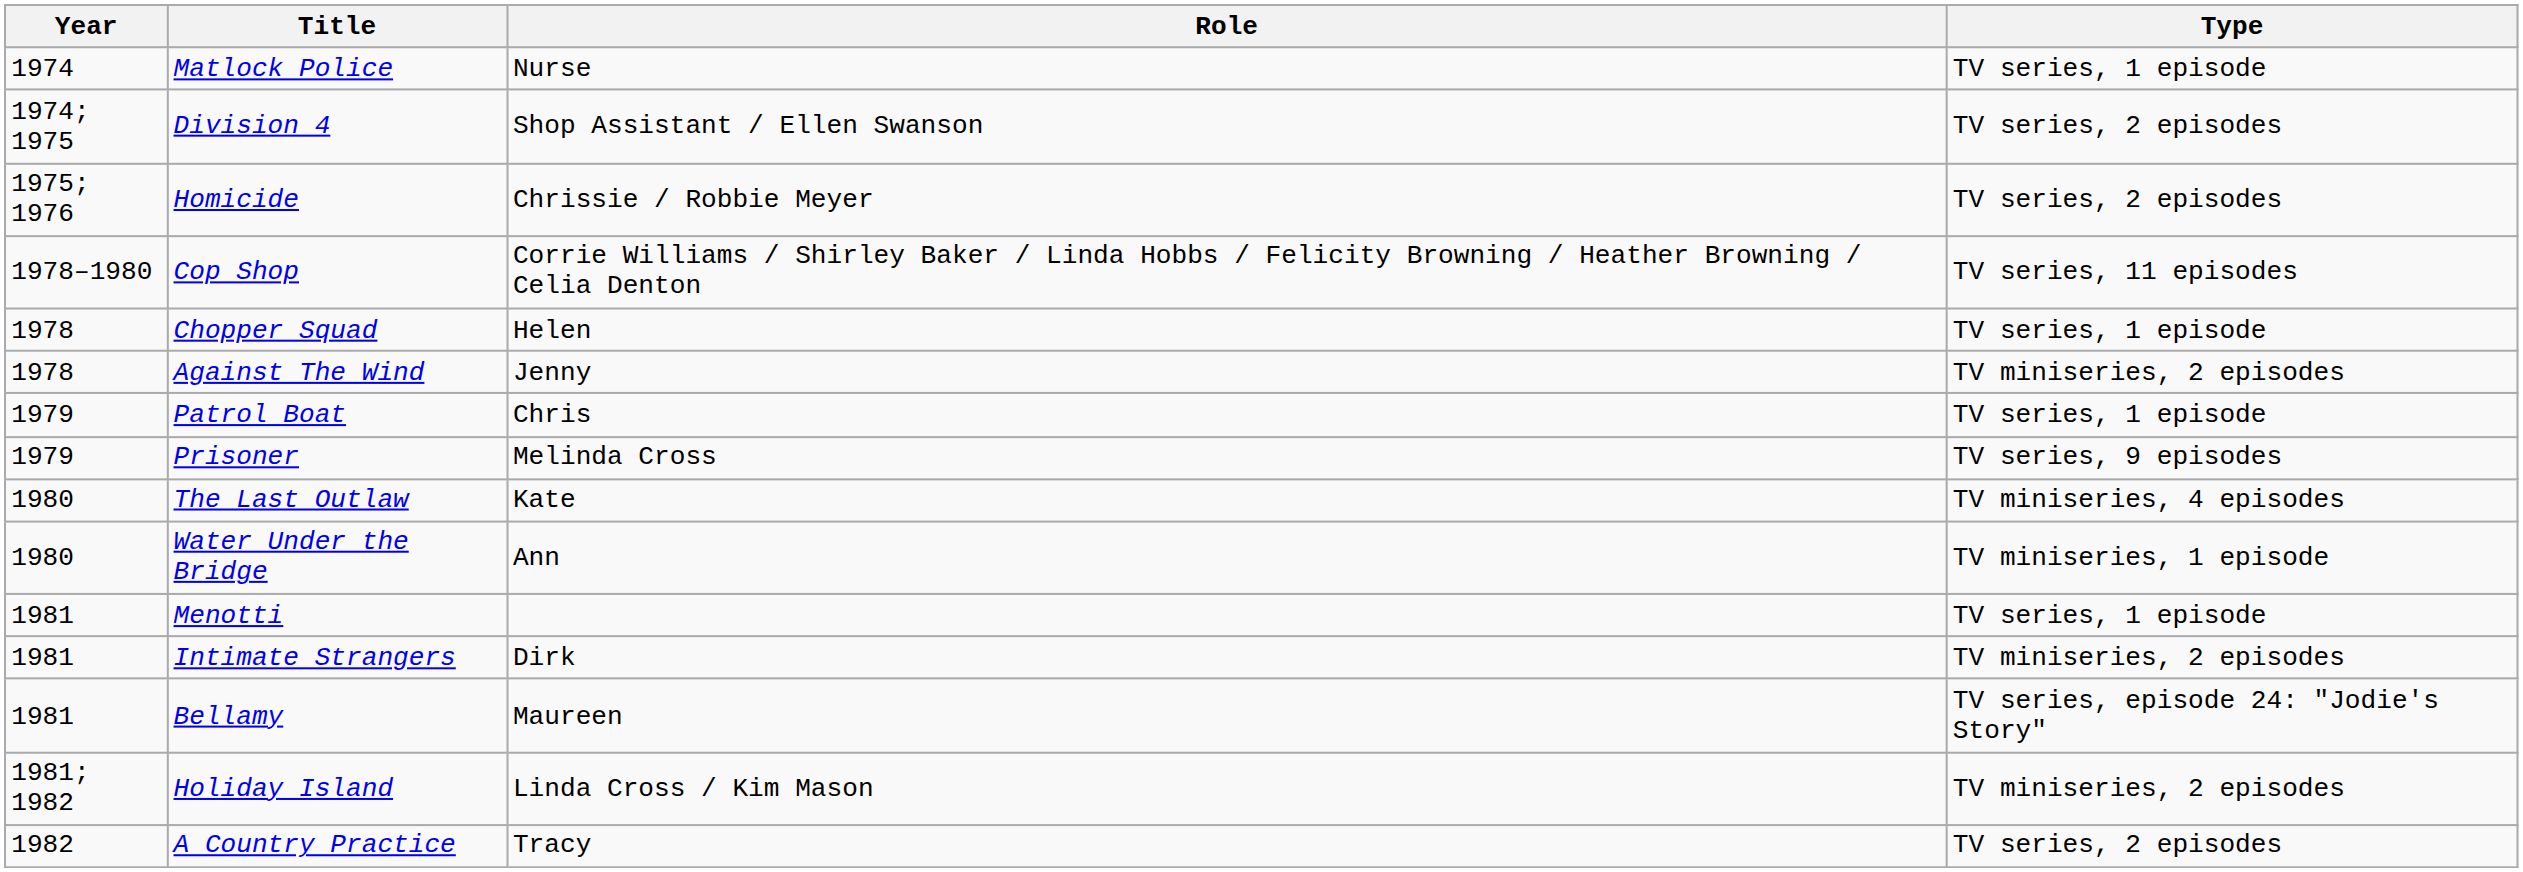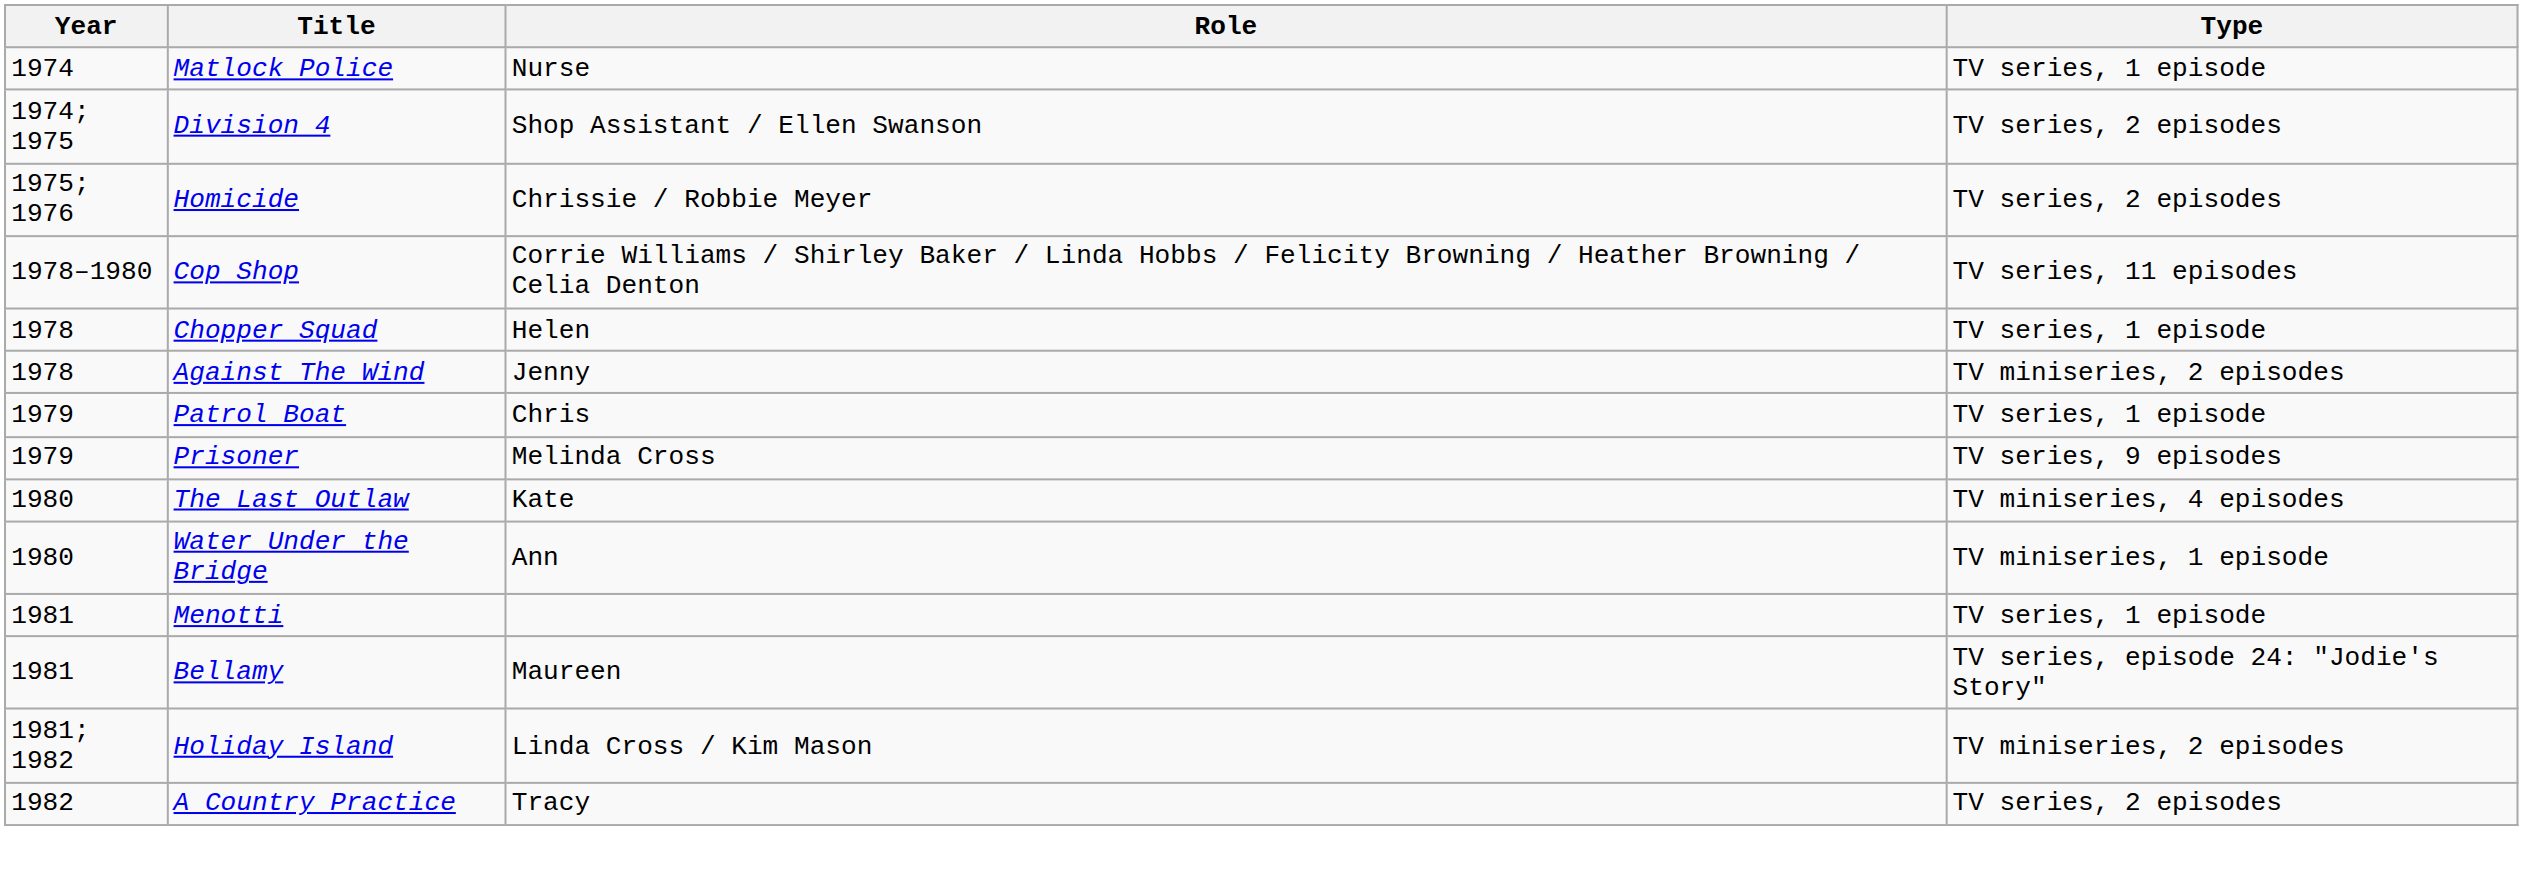- row: 1981 | Intimate Strangers | Dirk | TV miniseries, 2 episodes
